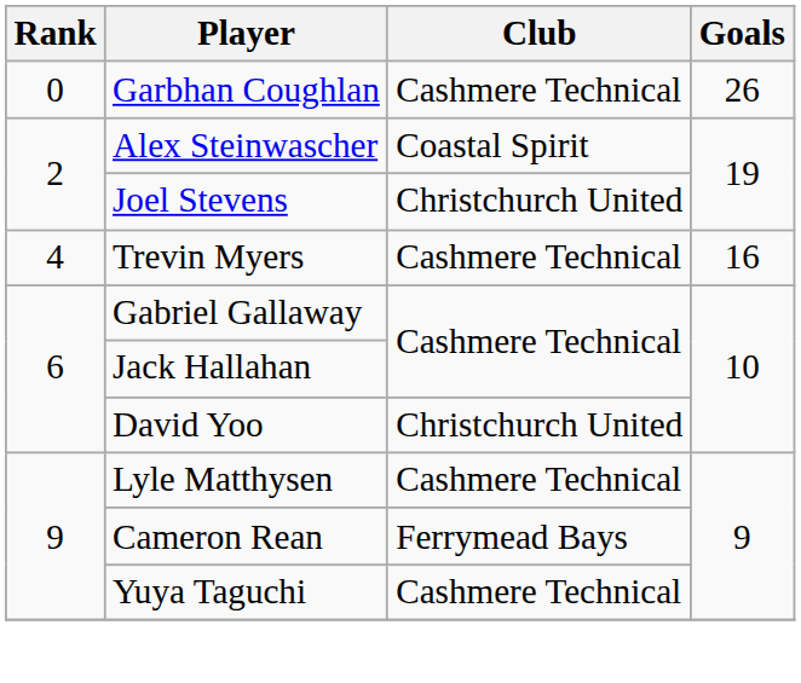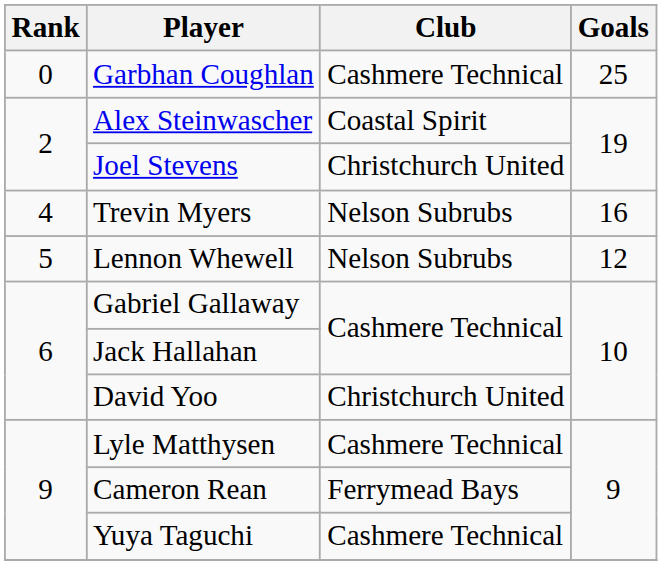Garbhan Coughlan | Goals: 26 -> 25
Trevin Myers | Club: Cashmere Technical -> Nelson Subrubs
+ row: 5 | Lennon Whewell | Nelson Subrubs | 12
